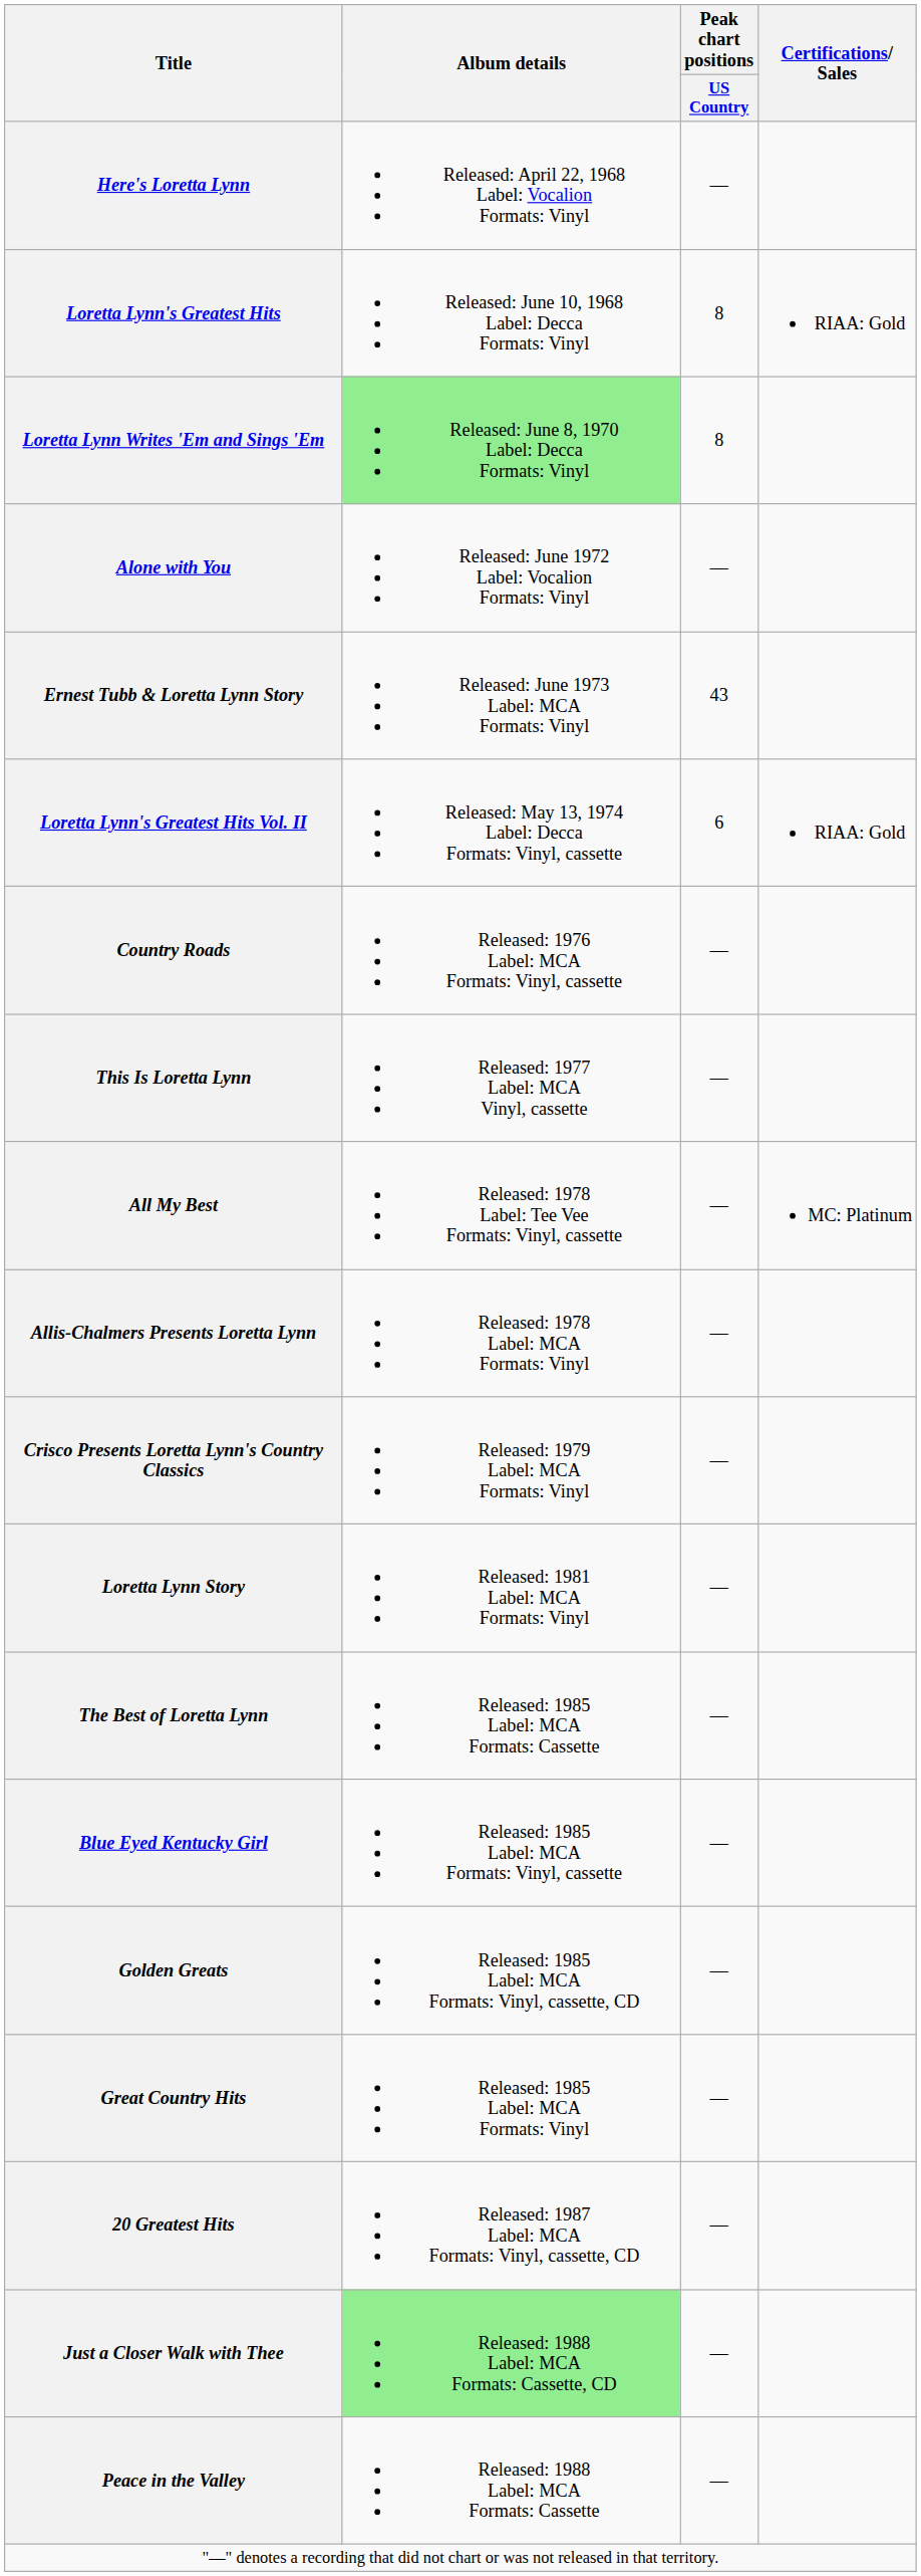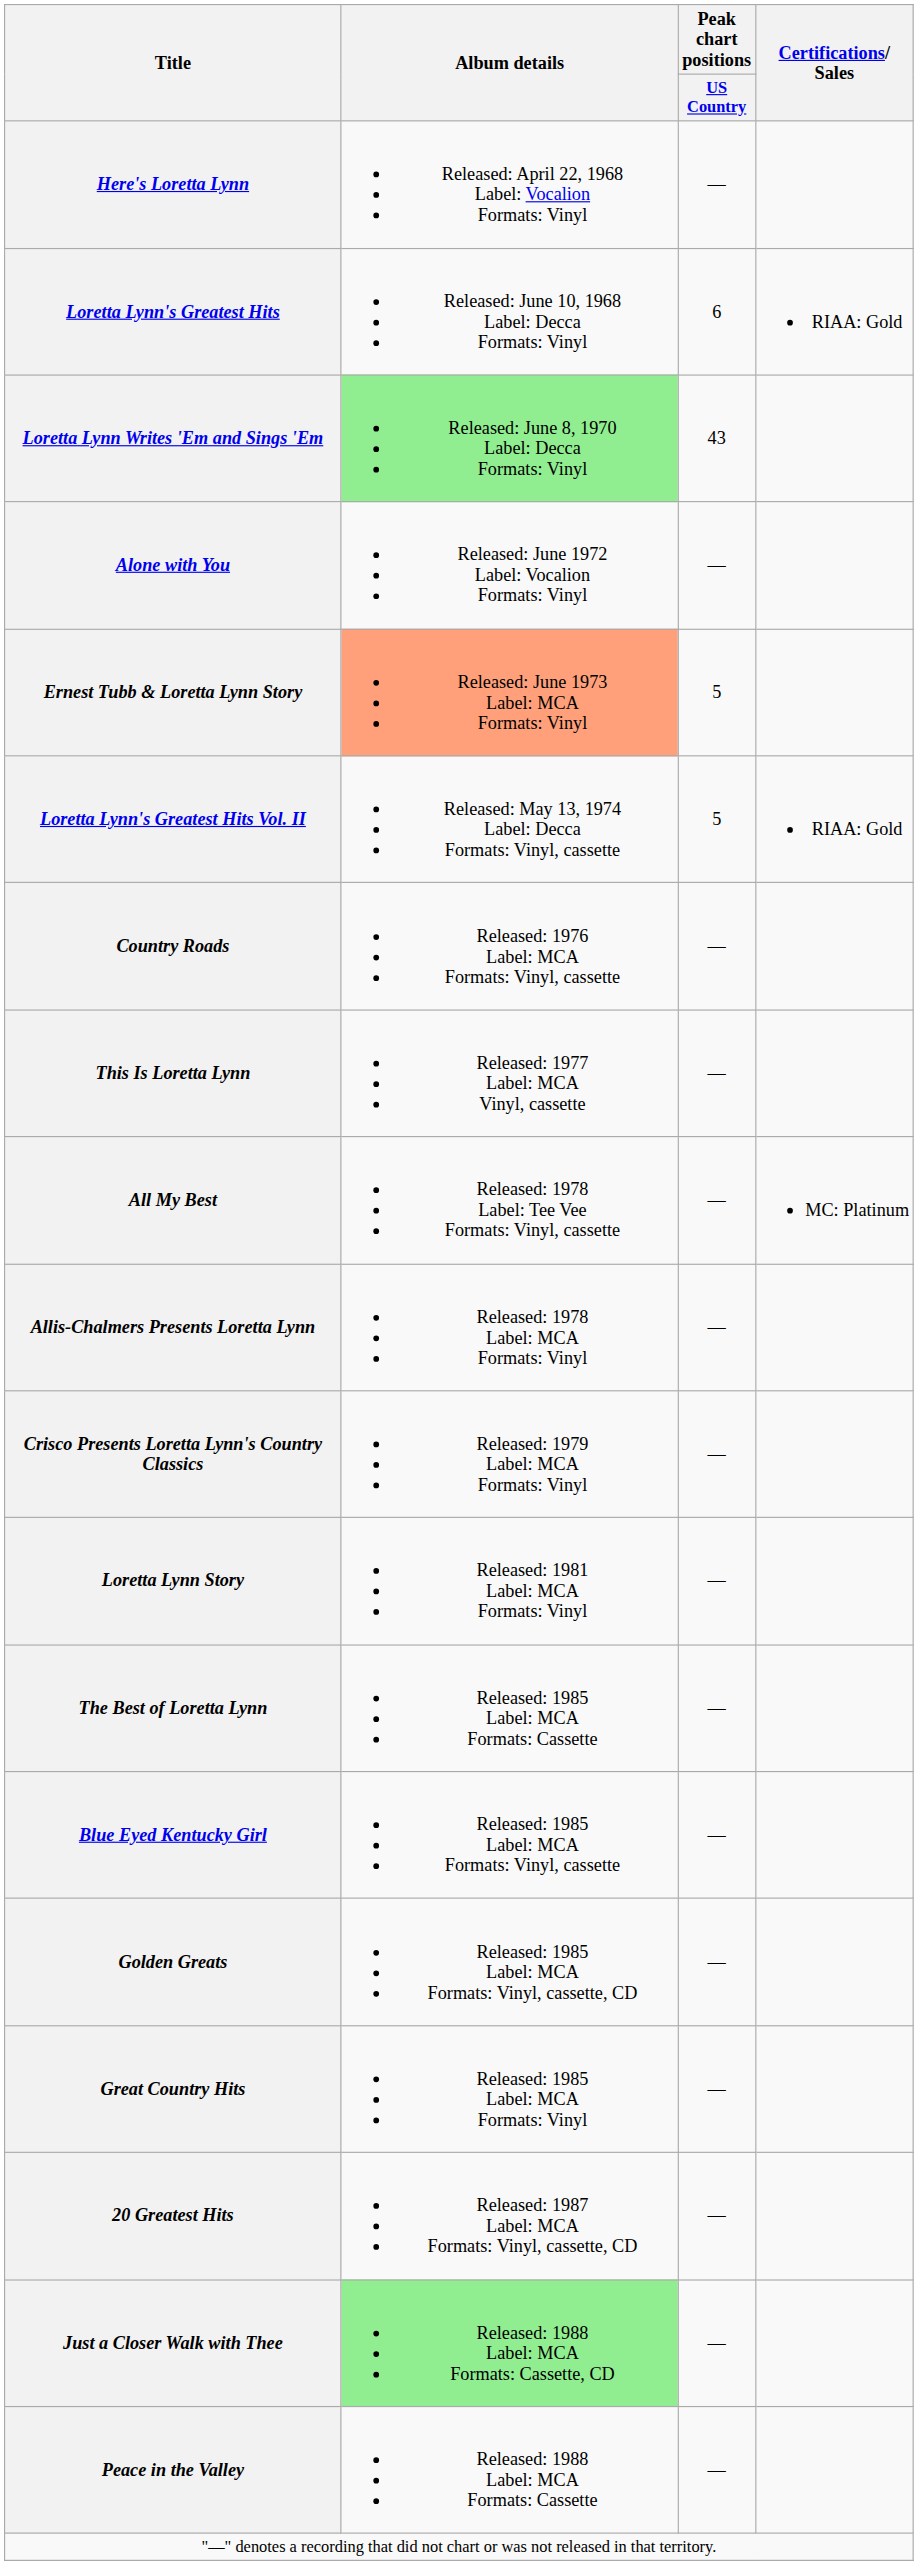Loretta Lynn's Greatest Hits | Peak chart positions / US Country: 8 -> 6
Loretta Lynn Writes 'Em and Sings 'Em | Peak chart positions / US Country: 8 -> 43
Ernest Tubb & Loretta Lynn Story | Album details: no background -> lightsalmon background
Ernest Tubb & Loretta Lynn Story | Peak chart positions / US Country: 43 -> 5
Loretta Lynn's Greatest Hits Vol. II | Peak chart positions / US Country: 6 -> 5
